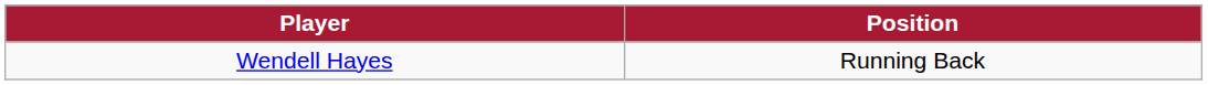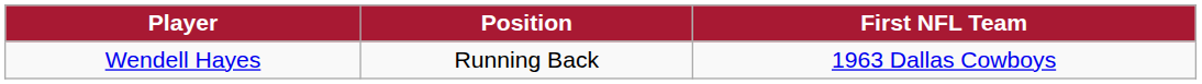+ column: First NFL Team | 1963 Dallas Cowboys
